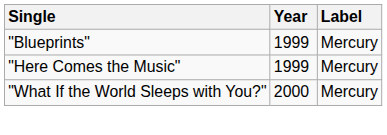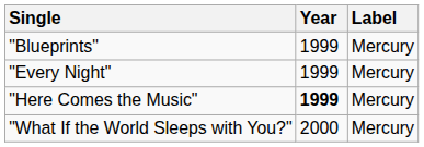+ row: "Every Night" | 1999 | Mercury
"Here Comes the Music" | Year: normal -> bold
